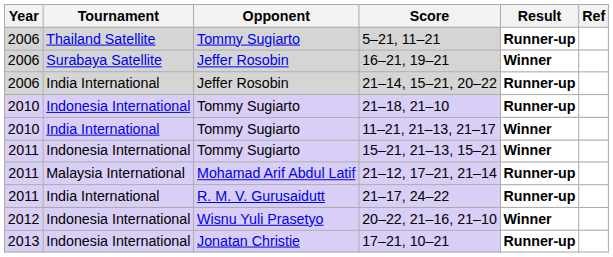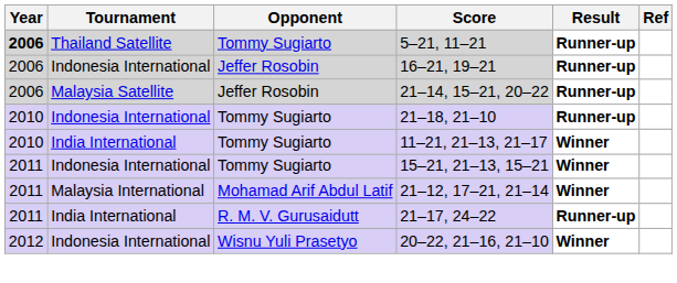5–21, 11–21 | Year: normal -> bold
16–21, 19–21 | Tournament: Surabaya Satellite -> Indonesia International
16–21, 19–21 | Result: Winner -> Runner-up
21–14, 15–21, 20–22 | Tournament: India International -> Malaysia Satellite
21–12, 17–21, 21–14 | Result: Runner-up -> Winner
- row: 2013 | Indonesia International | Jonatan Christie | 17–21, 10–21 | Runner-up
